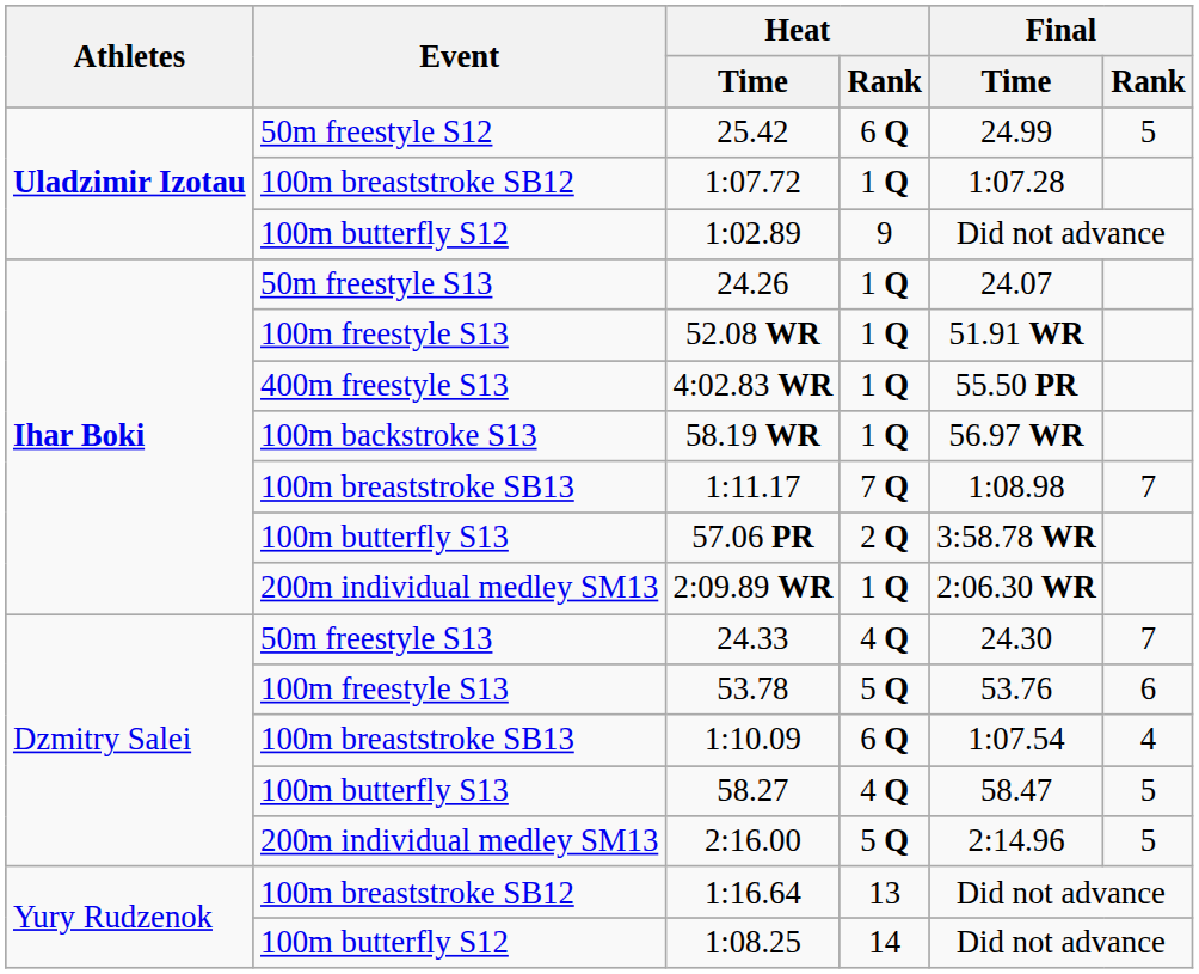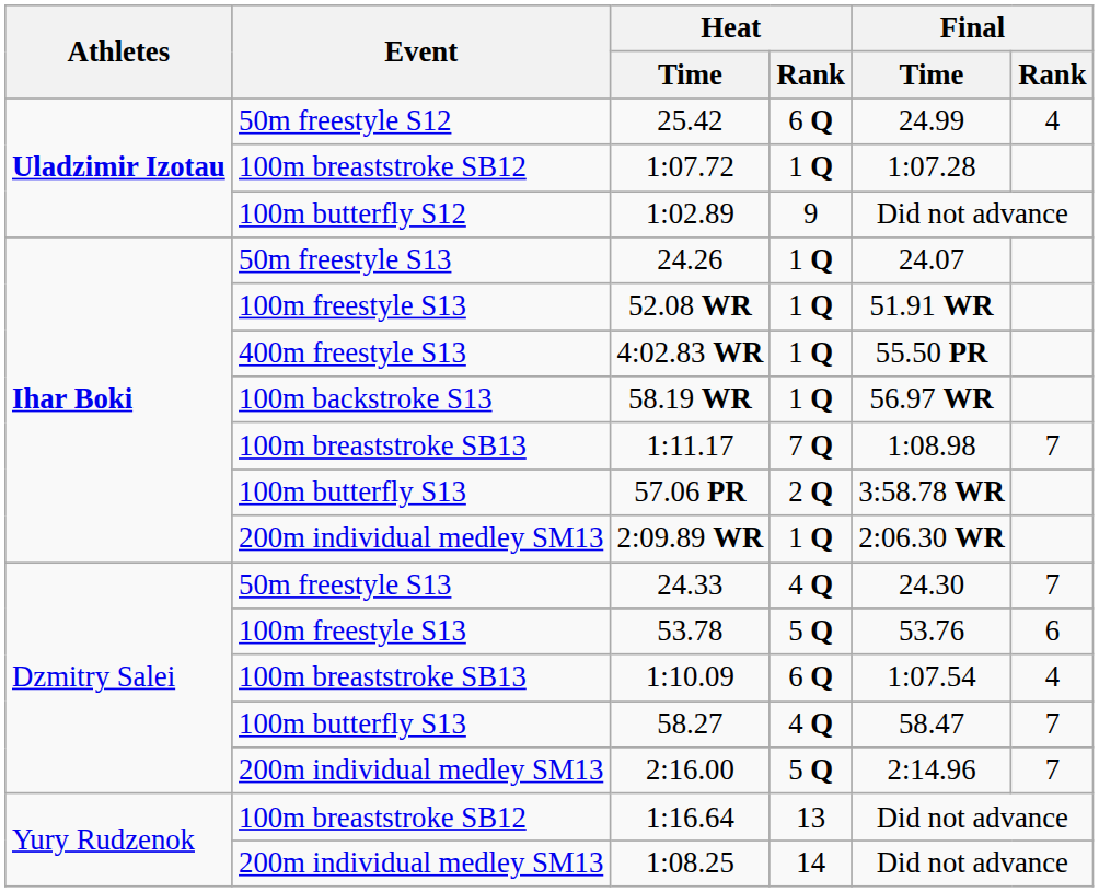25.42 | Final / Rank: 5 -> 4
58.27 | Final / Rank: 5 -> 7
2:16.00 | Final / Rank: 5 -> 7
1:08.25 | Event: 100m butterfly S12 -> 200m individual medley SM13
